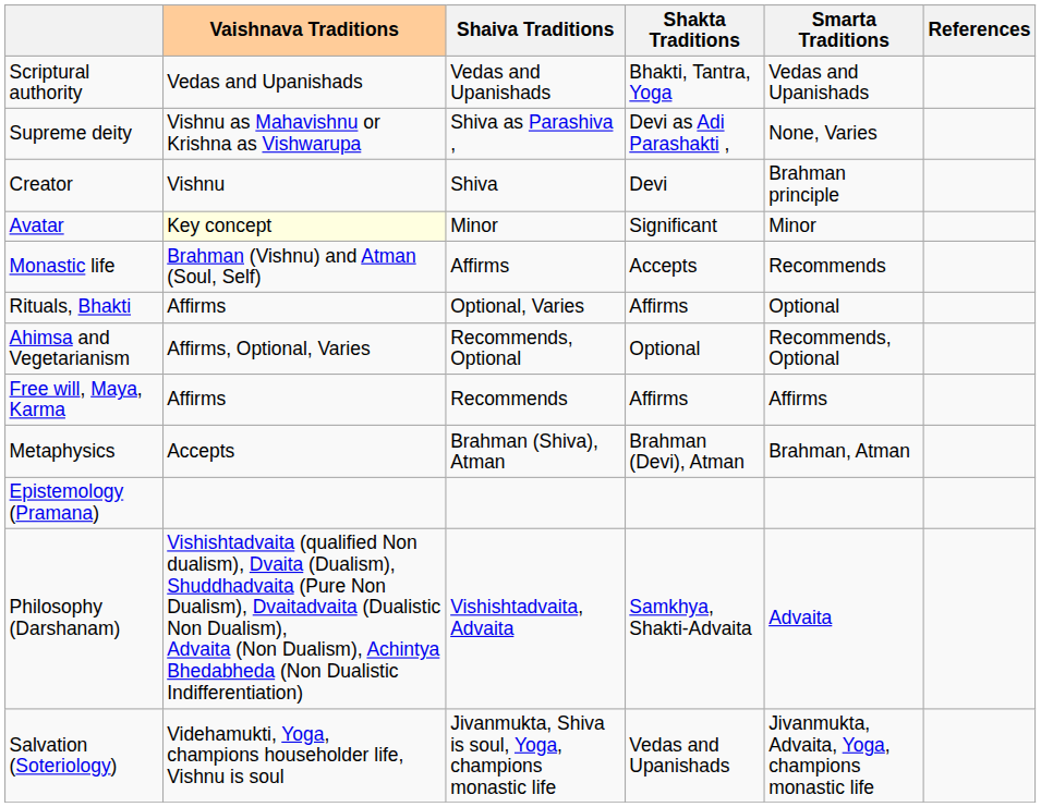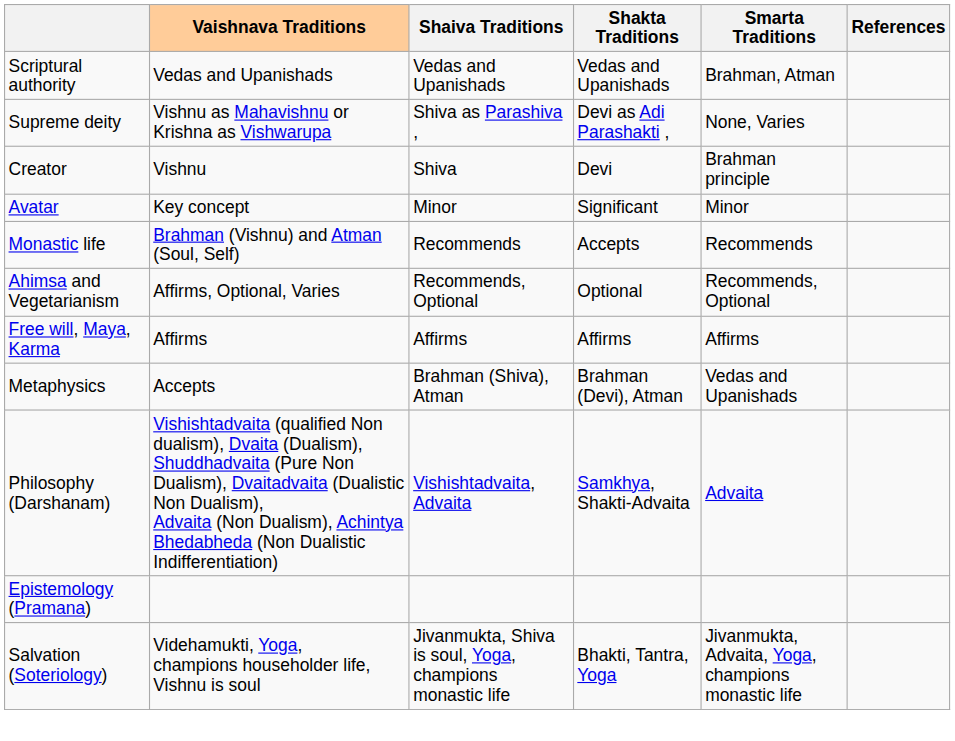Scriptural authority | Shakta Traditions: Bhakti, Tantra, Yoga -> Vedas and Upanishads
Scriptural authority | Smarta Traditions: Vedas and Upanishads -> Brahman, Atman
Avatar | Vaishnava Traditions: lightyellow background -> no background
Monastic life | Shaiva Traditions: Affirms -> Recommends
- row: Rituals, Bhakti | Affirms | Optional, Varies | Affirms | Optional
Free will, Maya, Karma | Shaiva Traditions: Recommends -> Affirms
Metaphysics | Smarta Traditions: Brahman, Atman -> Vedas and Upanishads
rows swapped: Epistemology (Pramana) <-> Philosophy (Darshanam)
Salvation (Soteriology) | Shakta Traditions: Vedas and Upanishads -> Bhakti, Tantra, Yoga
